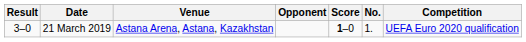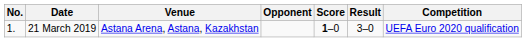columns swapped: No. <-> Result
